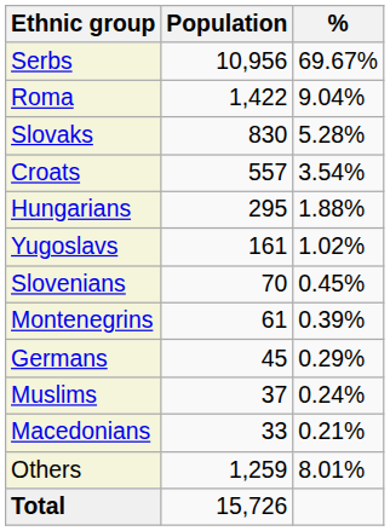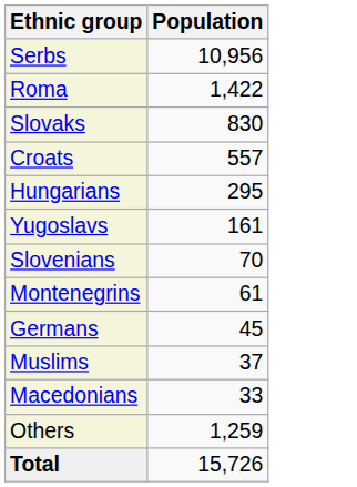- column: % | 69.67% | 9.04% | 5.28% | 3.54% | 1.88% | 1.02% | 0.45% | 0.39% | 0.29% | 0.24% | 0.21% | 8.01%
